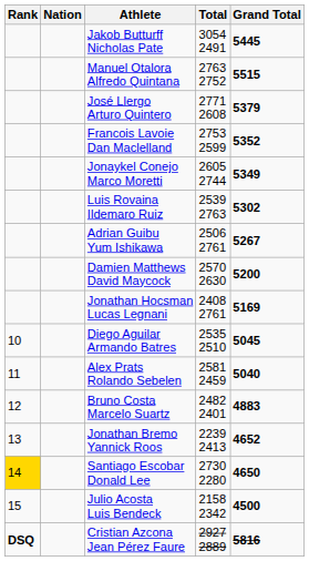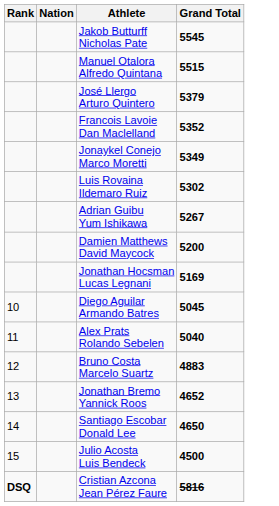- column: Total | 3054 2491 | 2763 2752 | 2771 2608 | 2753 2599 | 2605 2744 | 2539 2763 | 2506 2761 | 2570 2630 | 2408 2761 | 2535 2510 | 2581 2459 | 2482 2401 | 2239 2413 | 2730 2280 | 2158 2342 | 2927 2889
Jakob Butturff Nicholas Pate | Grand Total: 5445 -> 5545
Santiago Escobar Donald Lee | Rank: gold background -> no background
